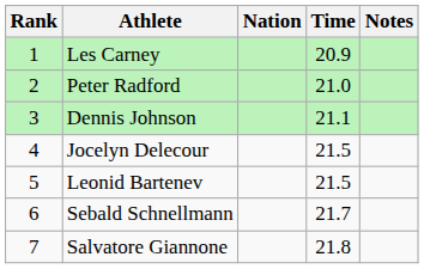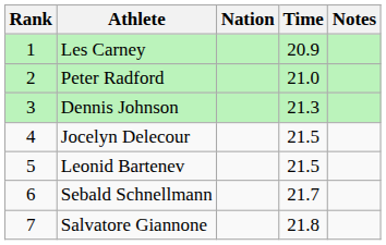Dennis Johnson | Time: 21.1 -> 21.3
